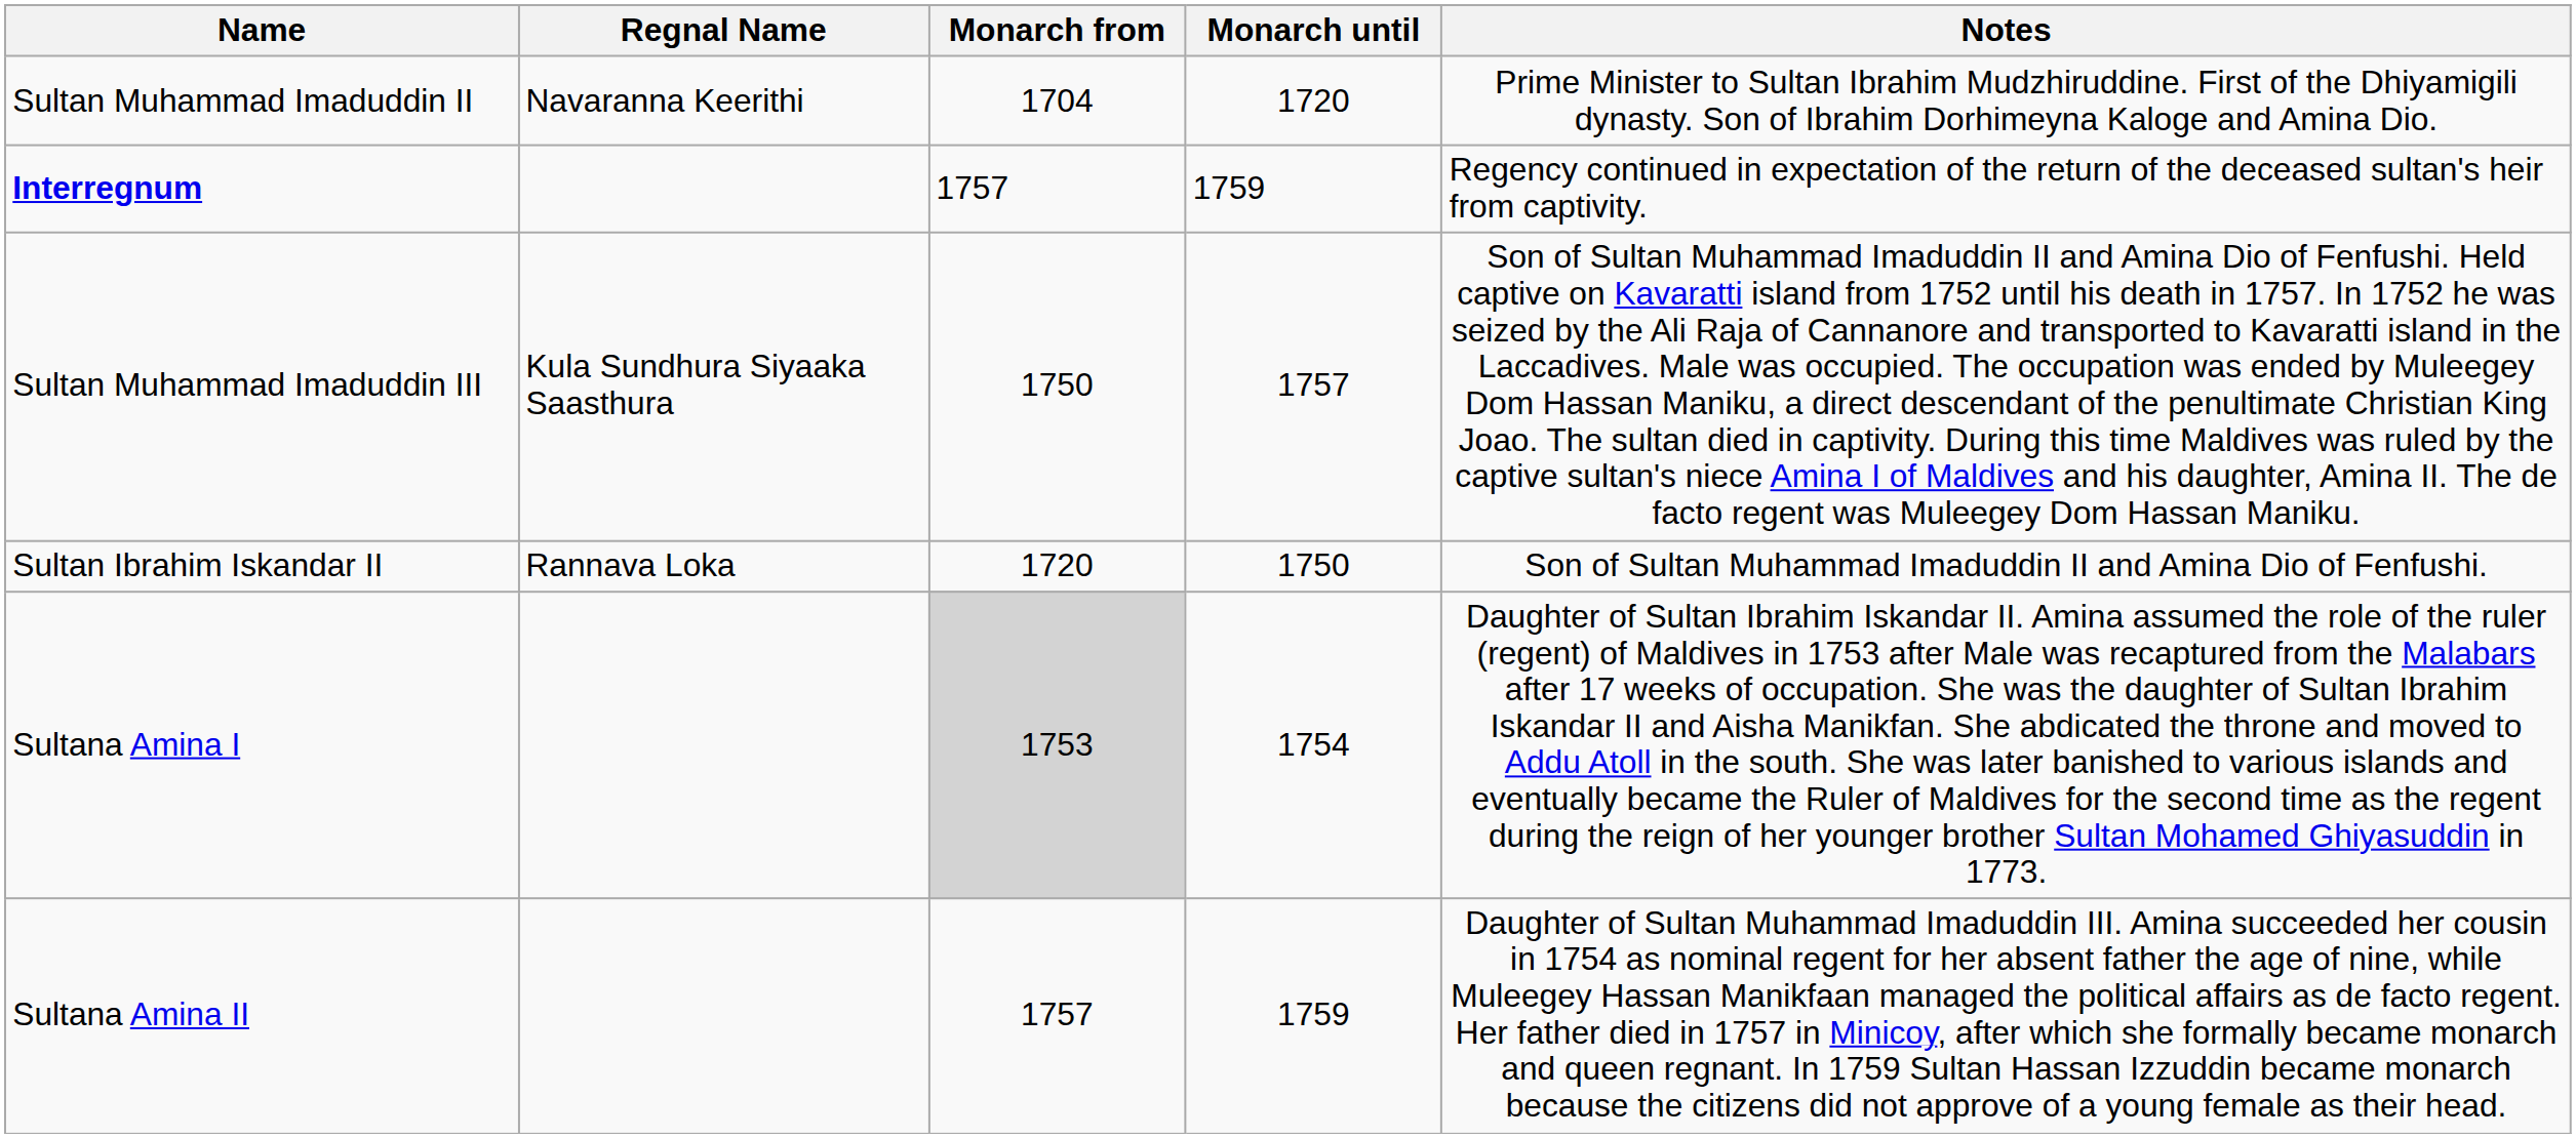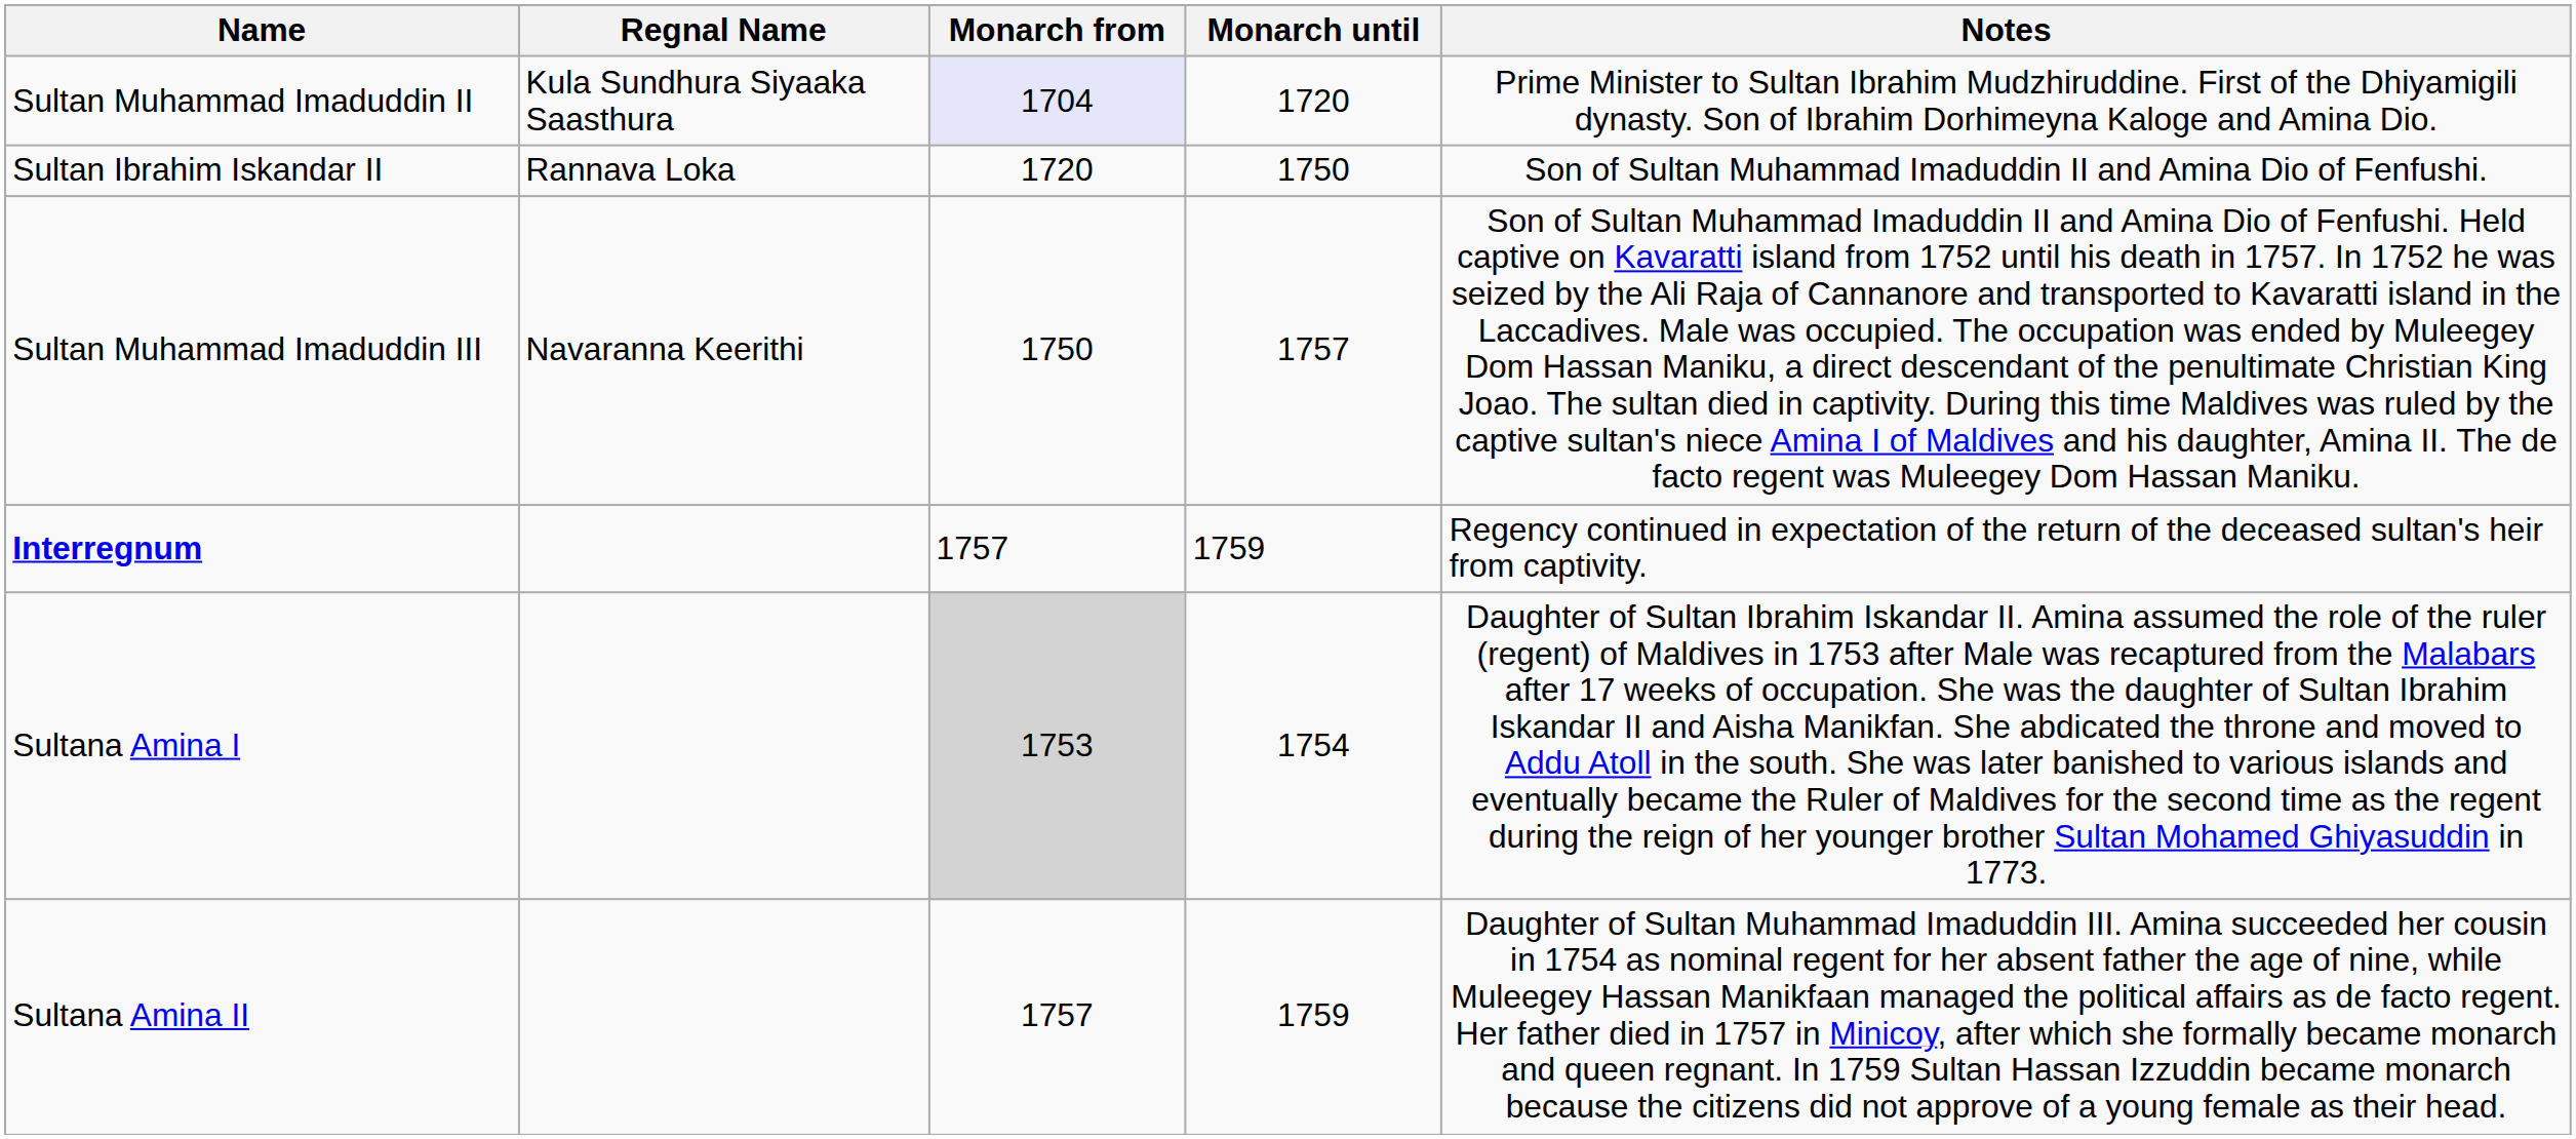Sultan Muhammad Imaduddin II | Regnal Name: Navaranna Keerithi -> Kula Sundhura Siyaaka Saasthura
Sultan Muhammad Imaduddin II | Monarch from: no background -> lavender background
rows swapped: Sultan Ibrahim Iskandar II <-> Interregnum
Sultan Muhammad Imaduddin III | Regnal Name: Kula Sundhura Siyaaka Saasthura -> Navaranna Keerithi
